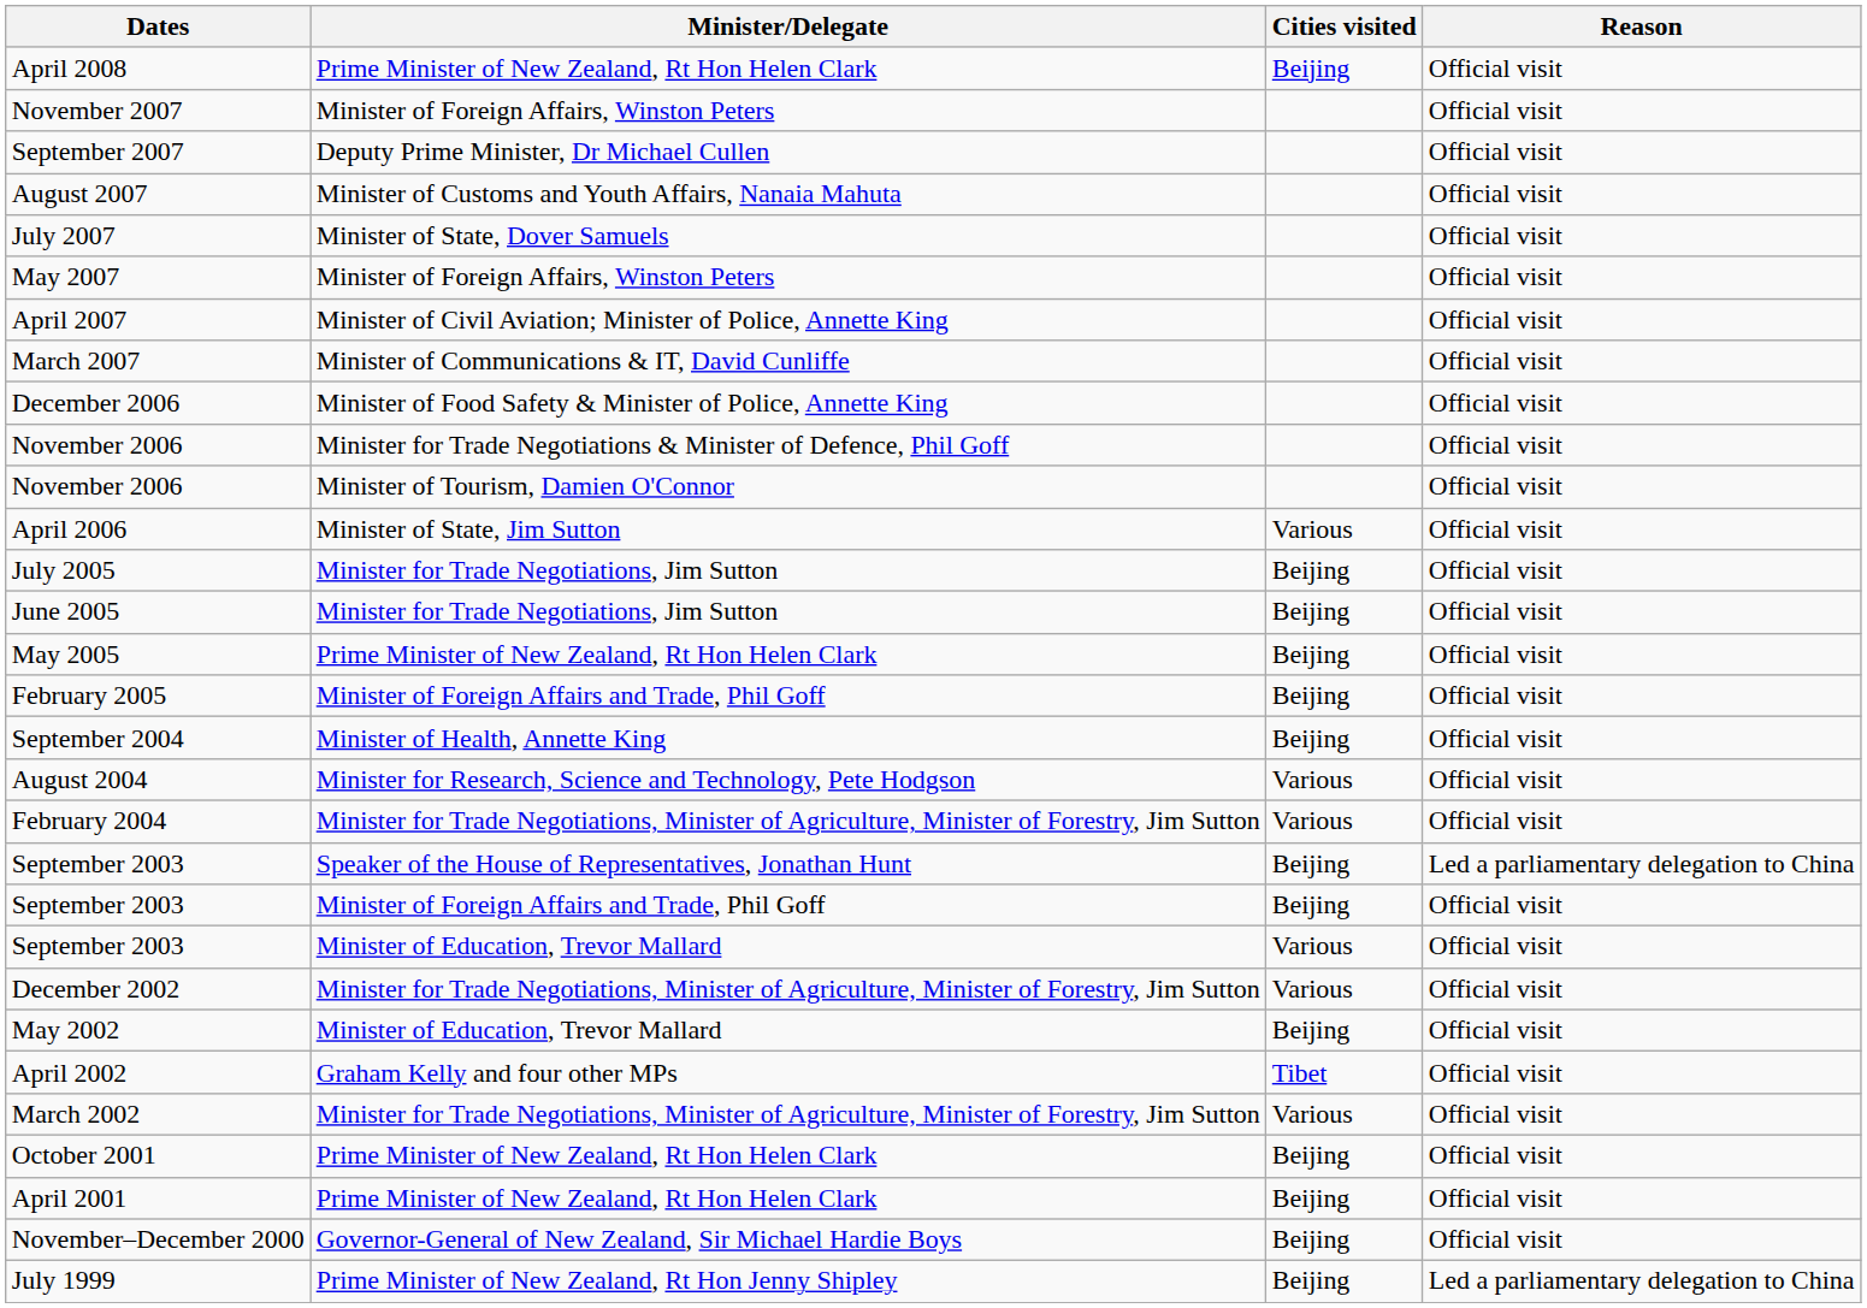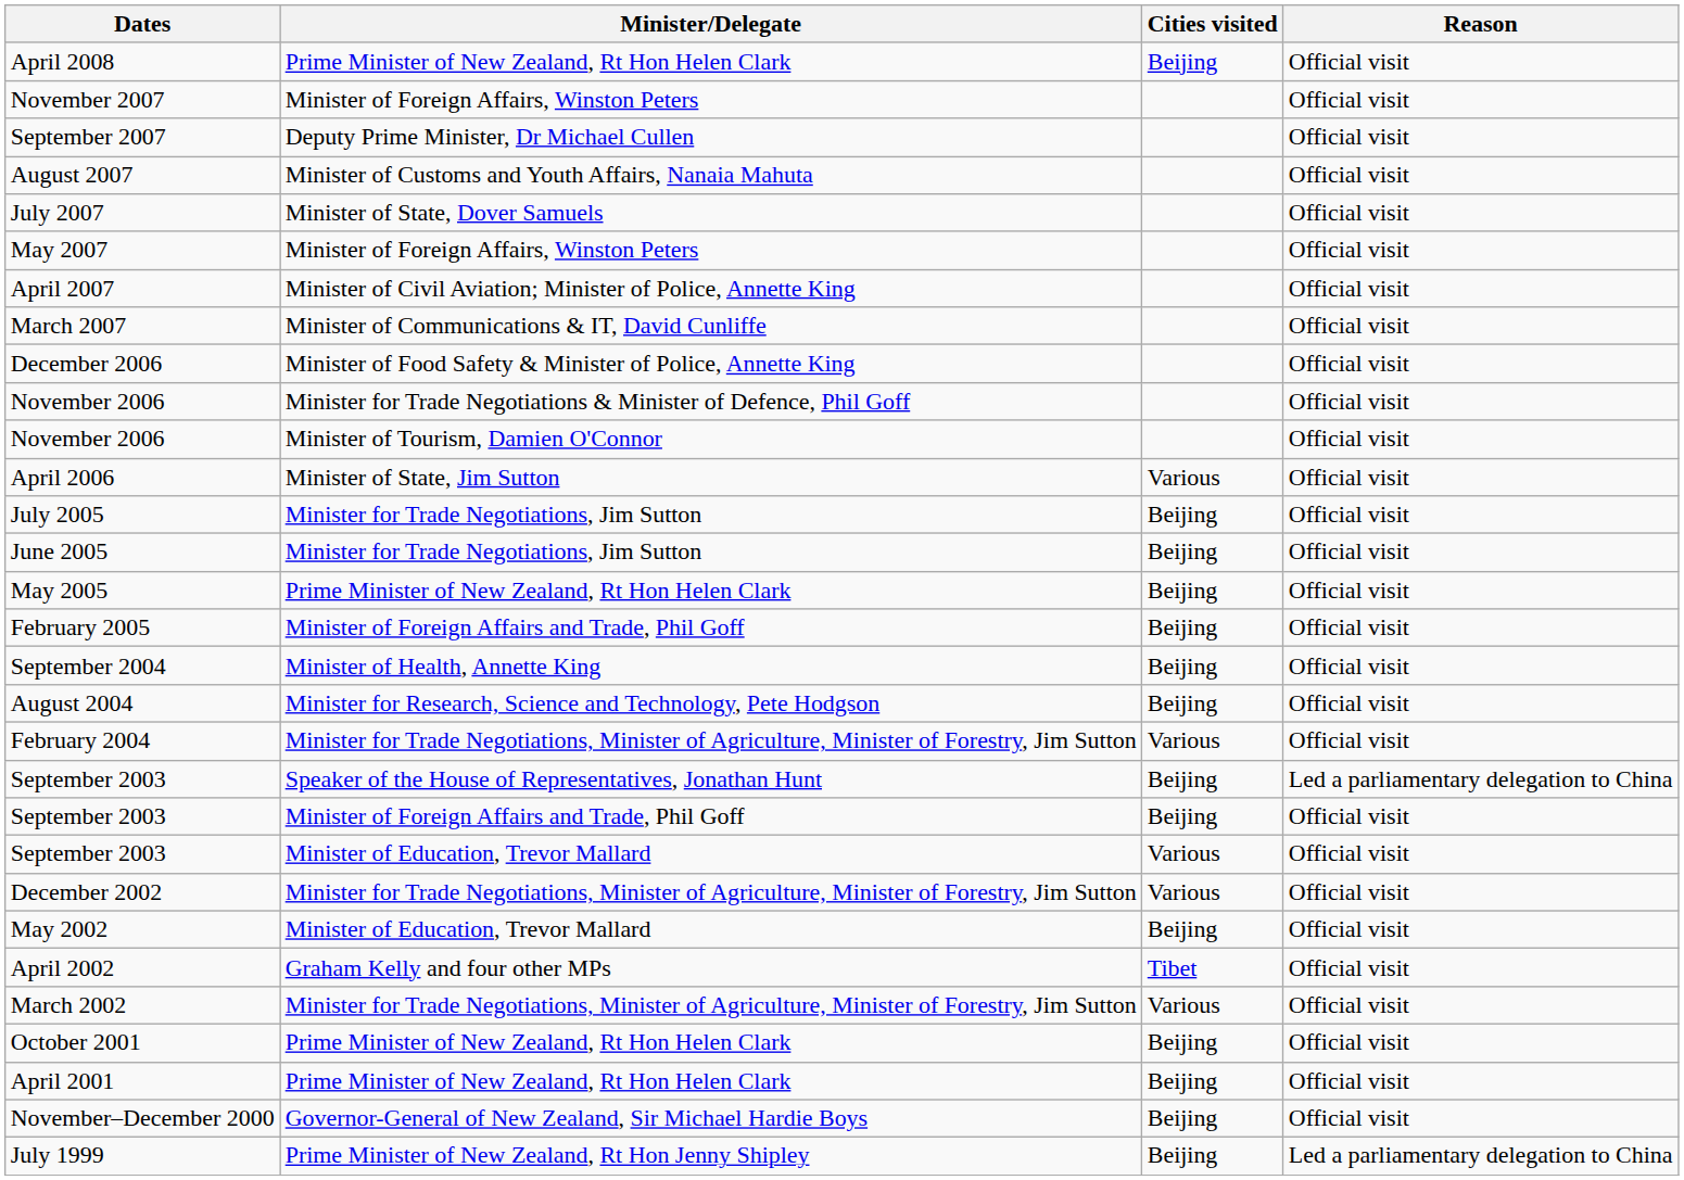August 2004 | Cities visited: Various -> Beijing
